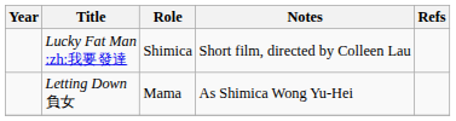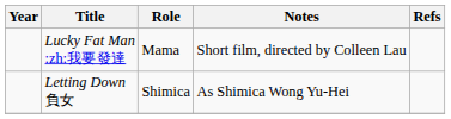Lucky Fat Man :zh:我要發達 | Role: Shimica -> Mama
Letting Down 負女 | Role: Mama -> Shimica
